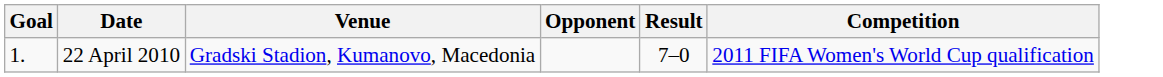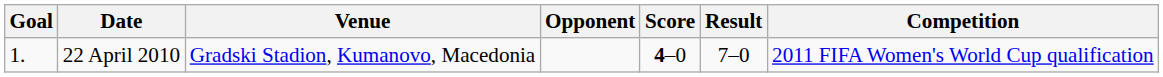+ column: Score | 4–0
